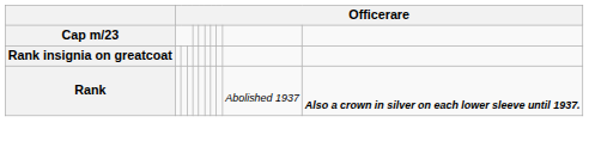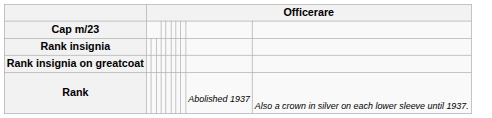+ row: Rank insignia
Rank | column 11: bold -> normal
